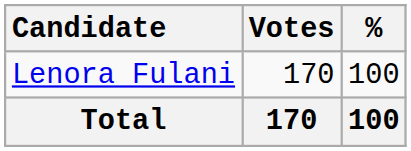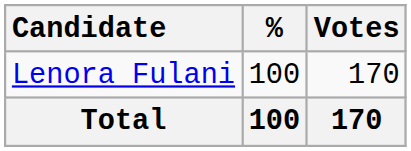columns swapped: Votes <-> %
